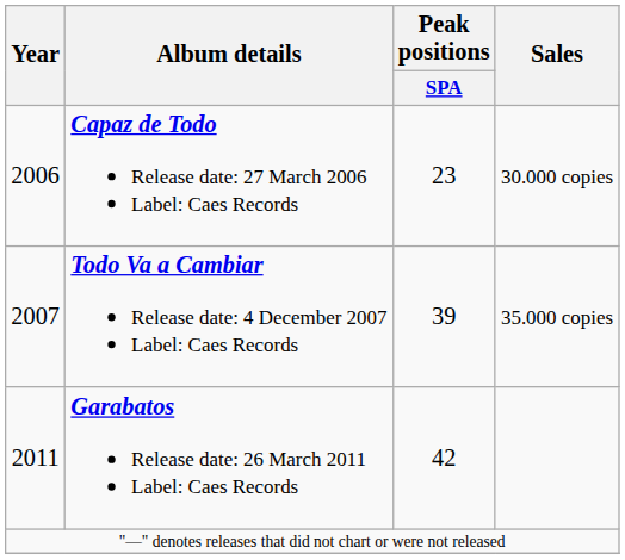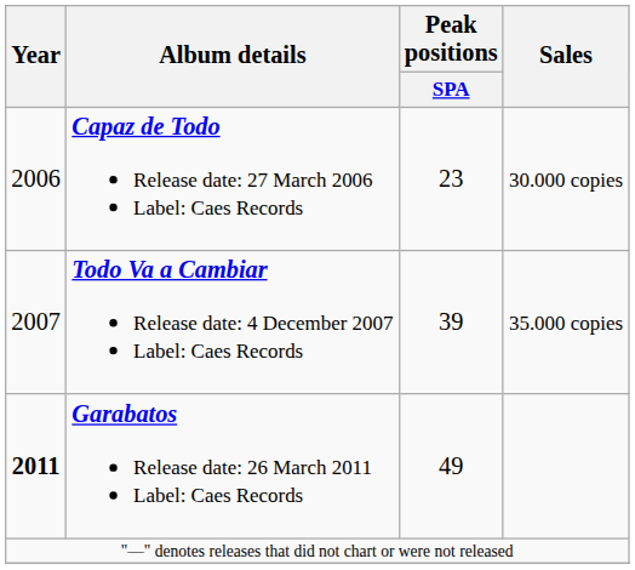Garabatos Release date: 26 March 2011 Label: Caes Records | Year: normal -> bold
Garabatos Release date: 26 March 2011 Label: Caes Records | Peak positions / SPA: 42 -> 49
